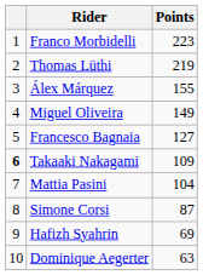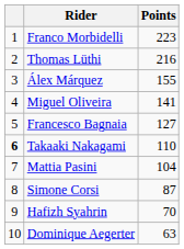Thomas Lüthi | Points: 219 -> 216
Miguel Oliveira | Points: 149 -> 141
Takaaki Nakagami | Points: 109 -> 110
Hafizh Syahrin | Points: 69 -> 70
